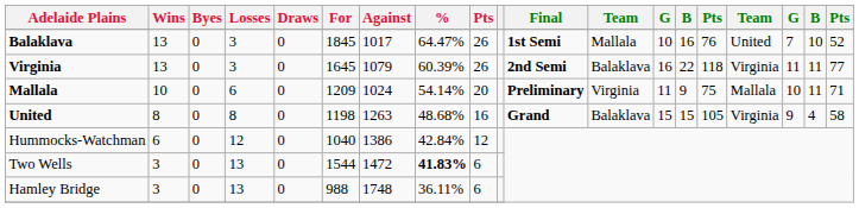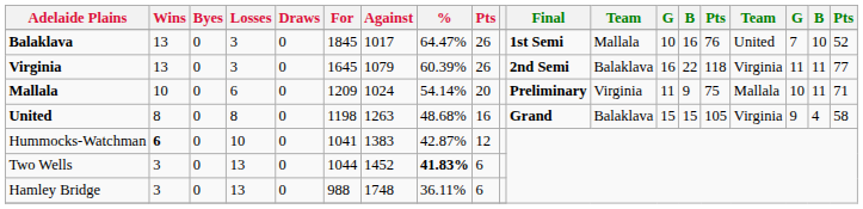Hummocks-Watchman | Wins: normal -> bold
Hummocks-Watchman | Losses: 12 -> 10
Hummocks-Watchman | For: 1040 -> 1041
Hummocks-Watchman | Against: 1386 -> 1383
Hummocks-Watchman | %: 42.84% -> 42.87%
Two Wells | For: 1544 -> 1044
Two Wells | Against: 1472 -> 1452
